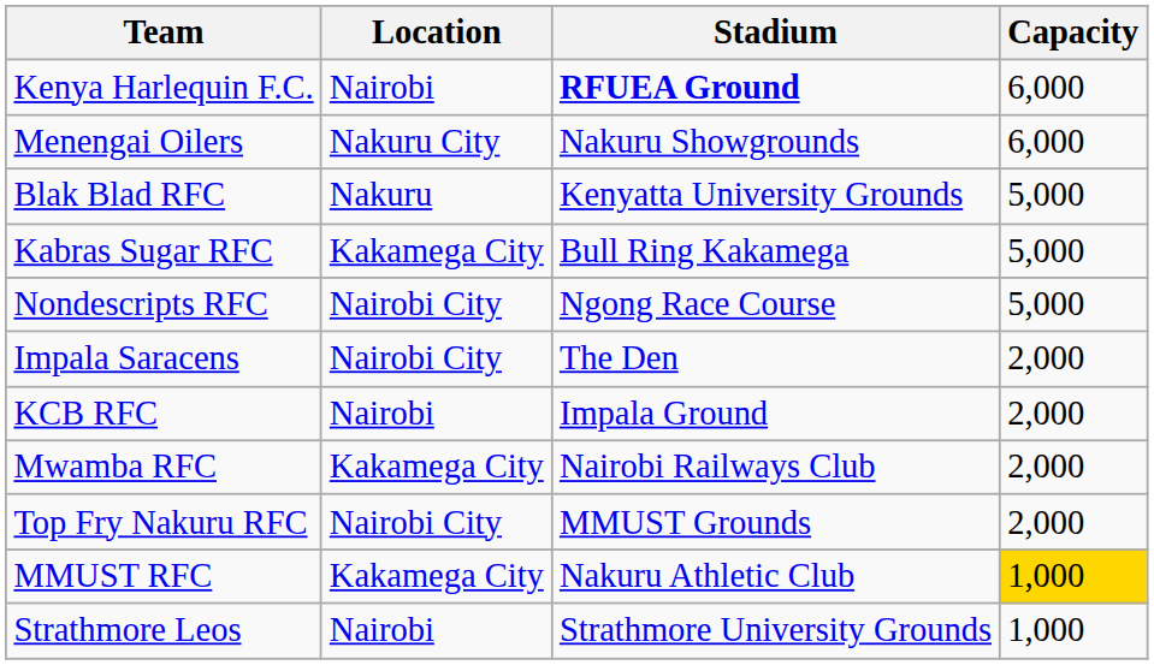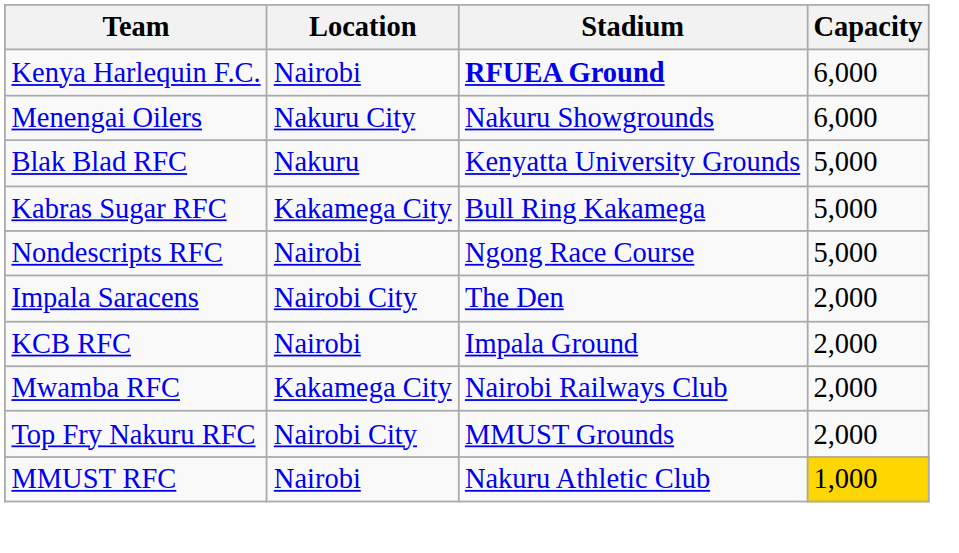Nondescripts RFC | Location: Nairobi City -> Nairobi
MMUST RFC | Location: Kakamega City -> Nairobi
- row: Strathmore Leos | Nairobi | Strathmore University Grounds | 1,000
